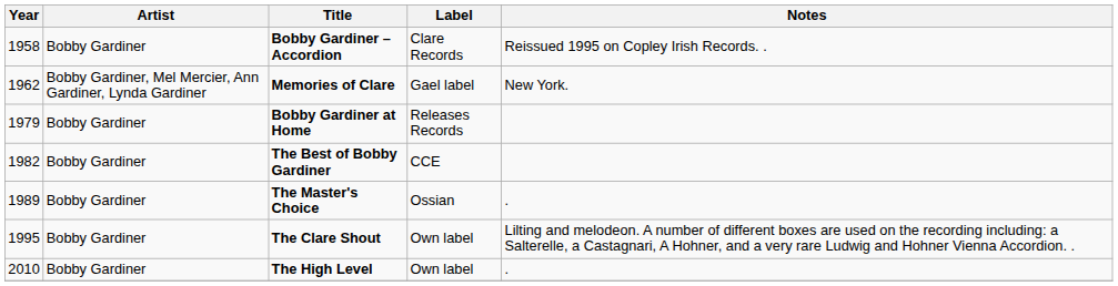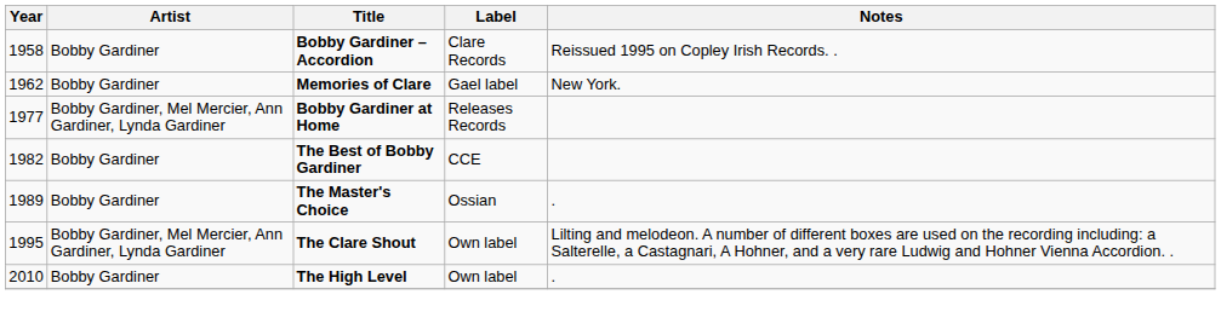Memories of Clare | Artist: Bobby Gardiner, Mel Mercier, Ann Gardiner, Lynda Gardiner -> Bobby Gardiner
Bobby Gardiner at Home | Year: 1979 -> 1977
Bobby Gardiner at Home | Artist: Bobby Gardiner -> Bobby Gardiner, Mel Mercier, Ann Gardiner, Lynda Gardiner
The Clare Shout | Artist: Bobby Gardiner -> Bobby Gardiner, Mel Mercier, Ann Gardiner, Lynda Gardiner
